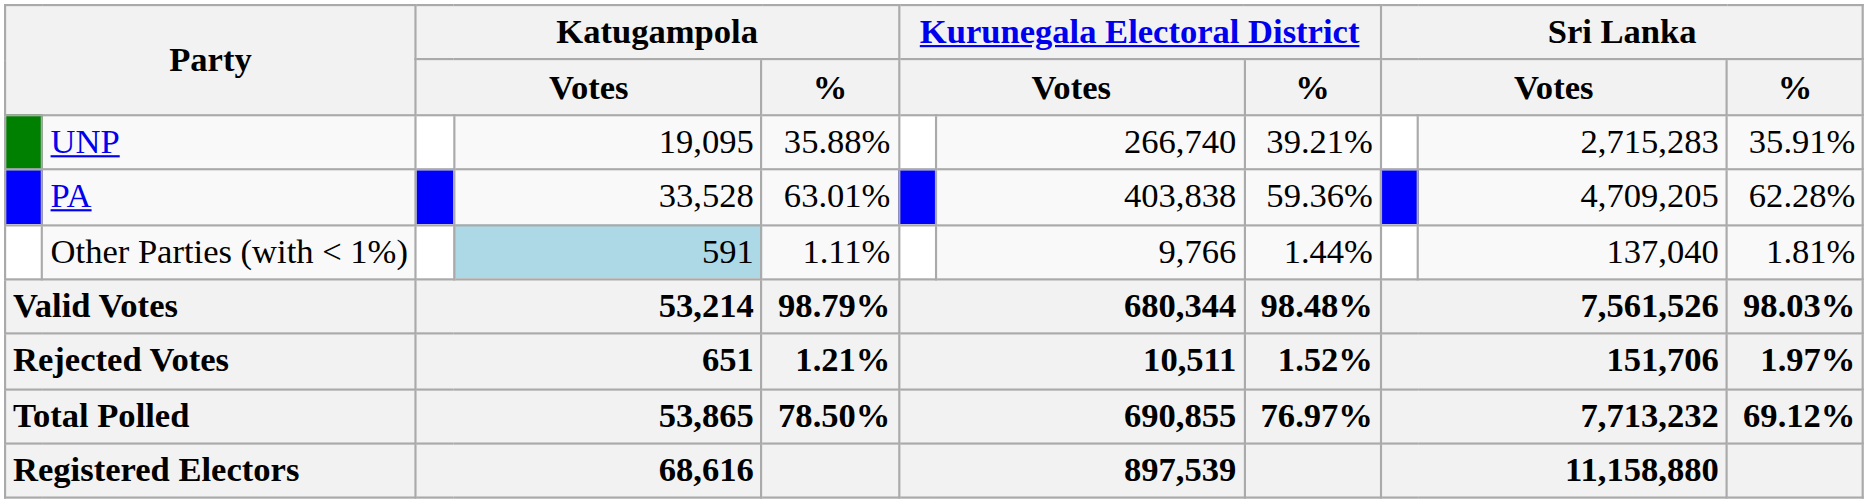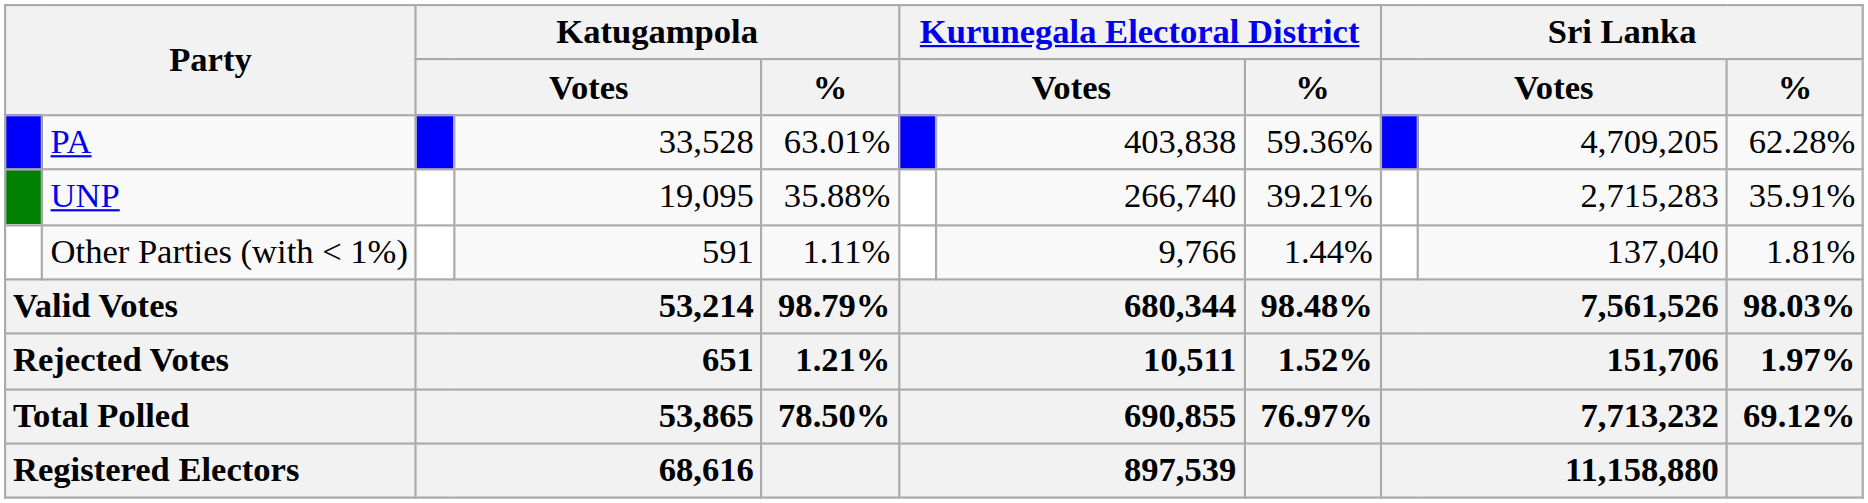rows swapped: PA <-> UNP
Other Parties (with < 1%) | column 4: lightblue background -> no background
